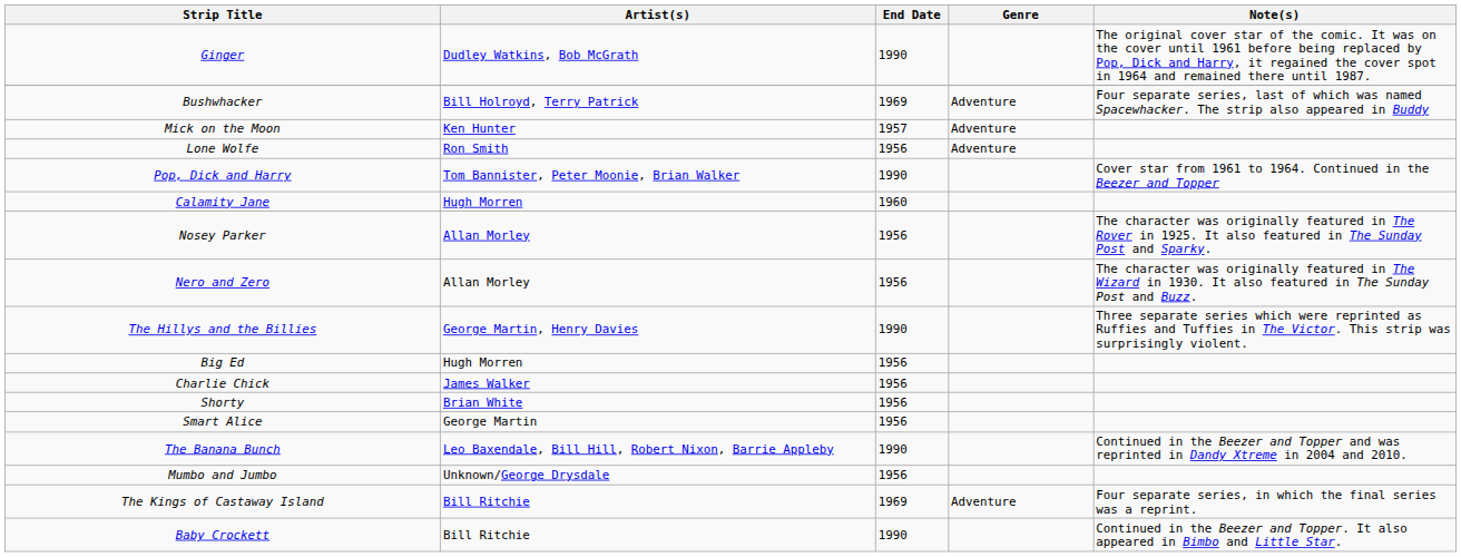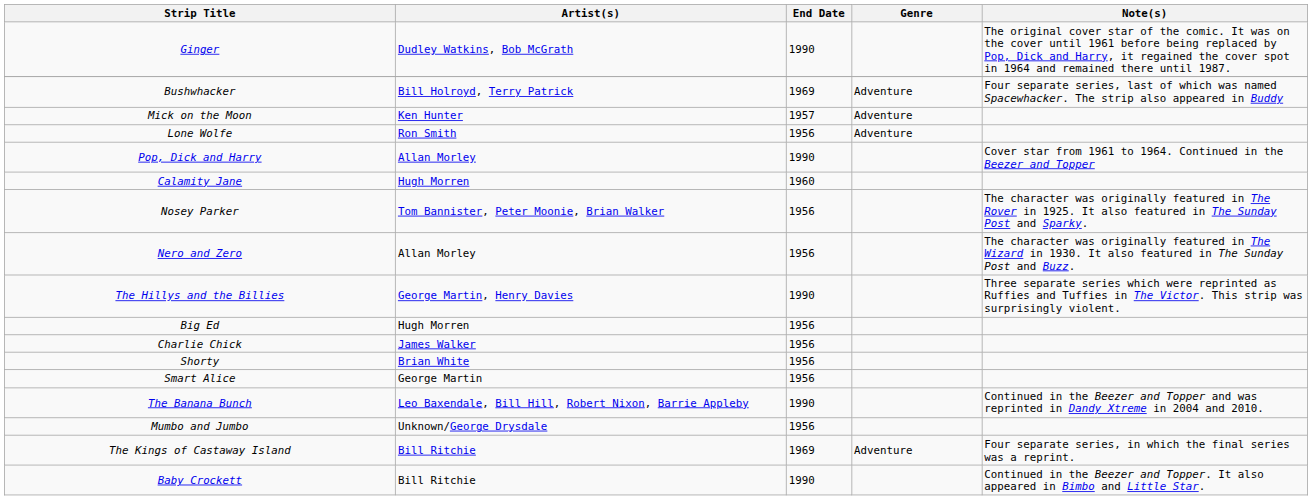Pop, Dick and Harry | Artist(s): Tom Bannister, Peter Moonie, Brian Walker -> Allan Morley
Nosey Parker | Artist(s): Allan Morley -> Tom Bannister, Peter Moonie, Brian Walker
